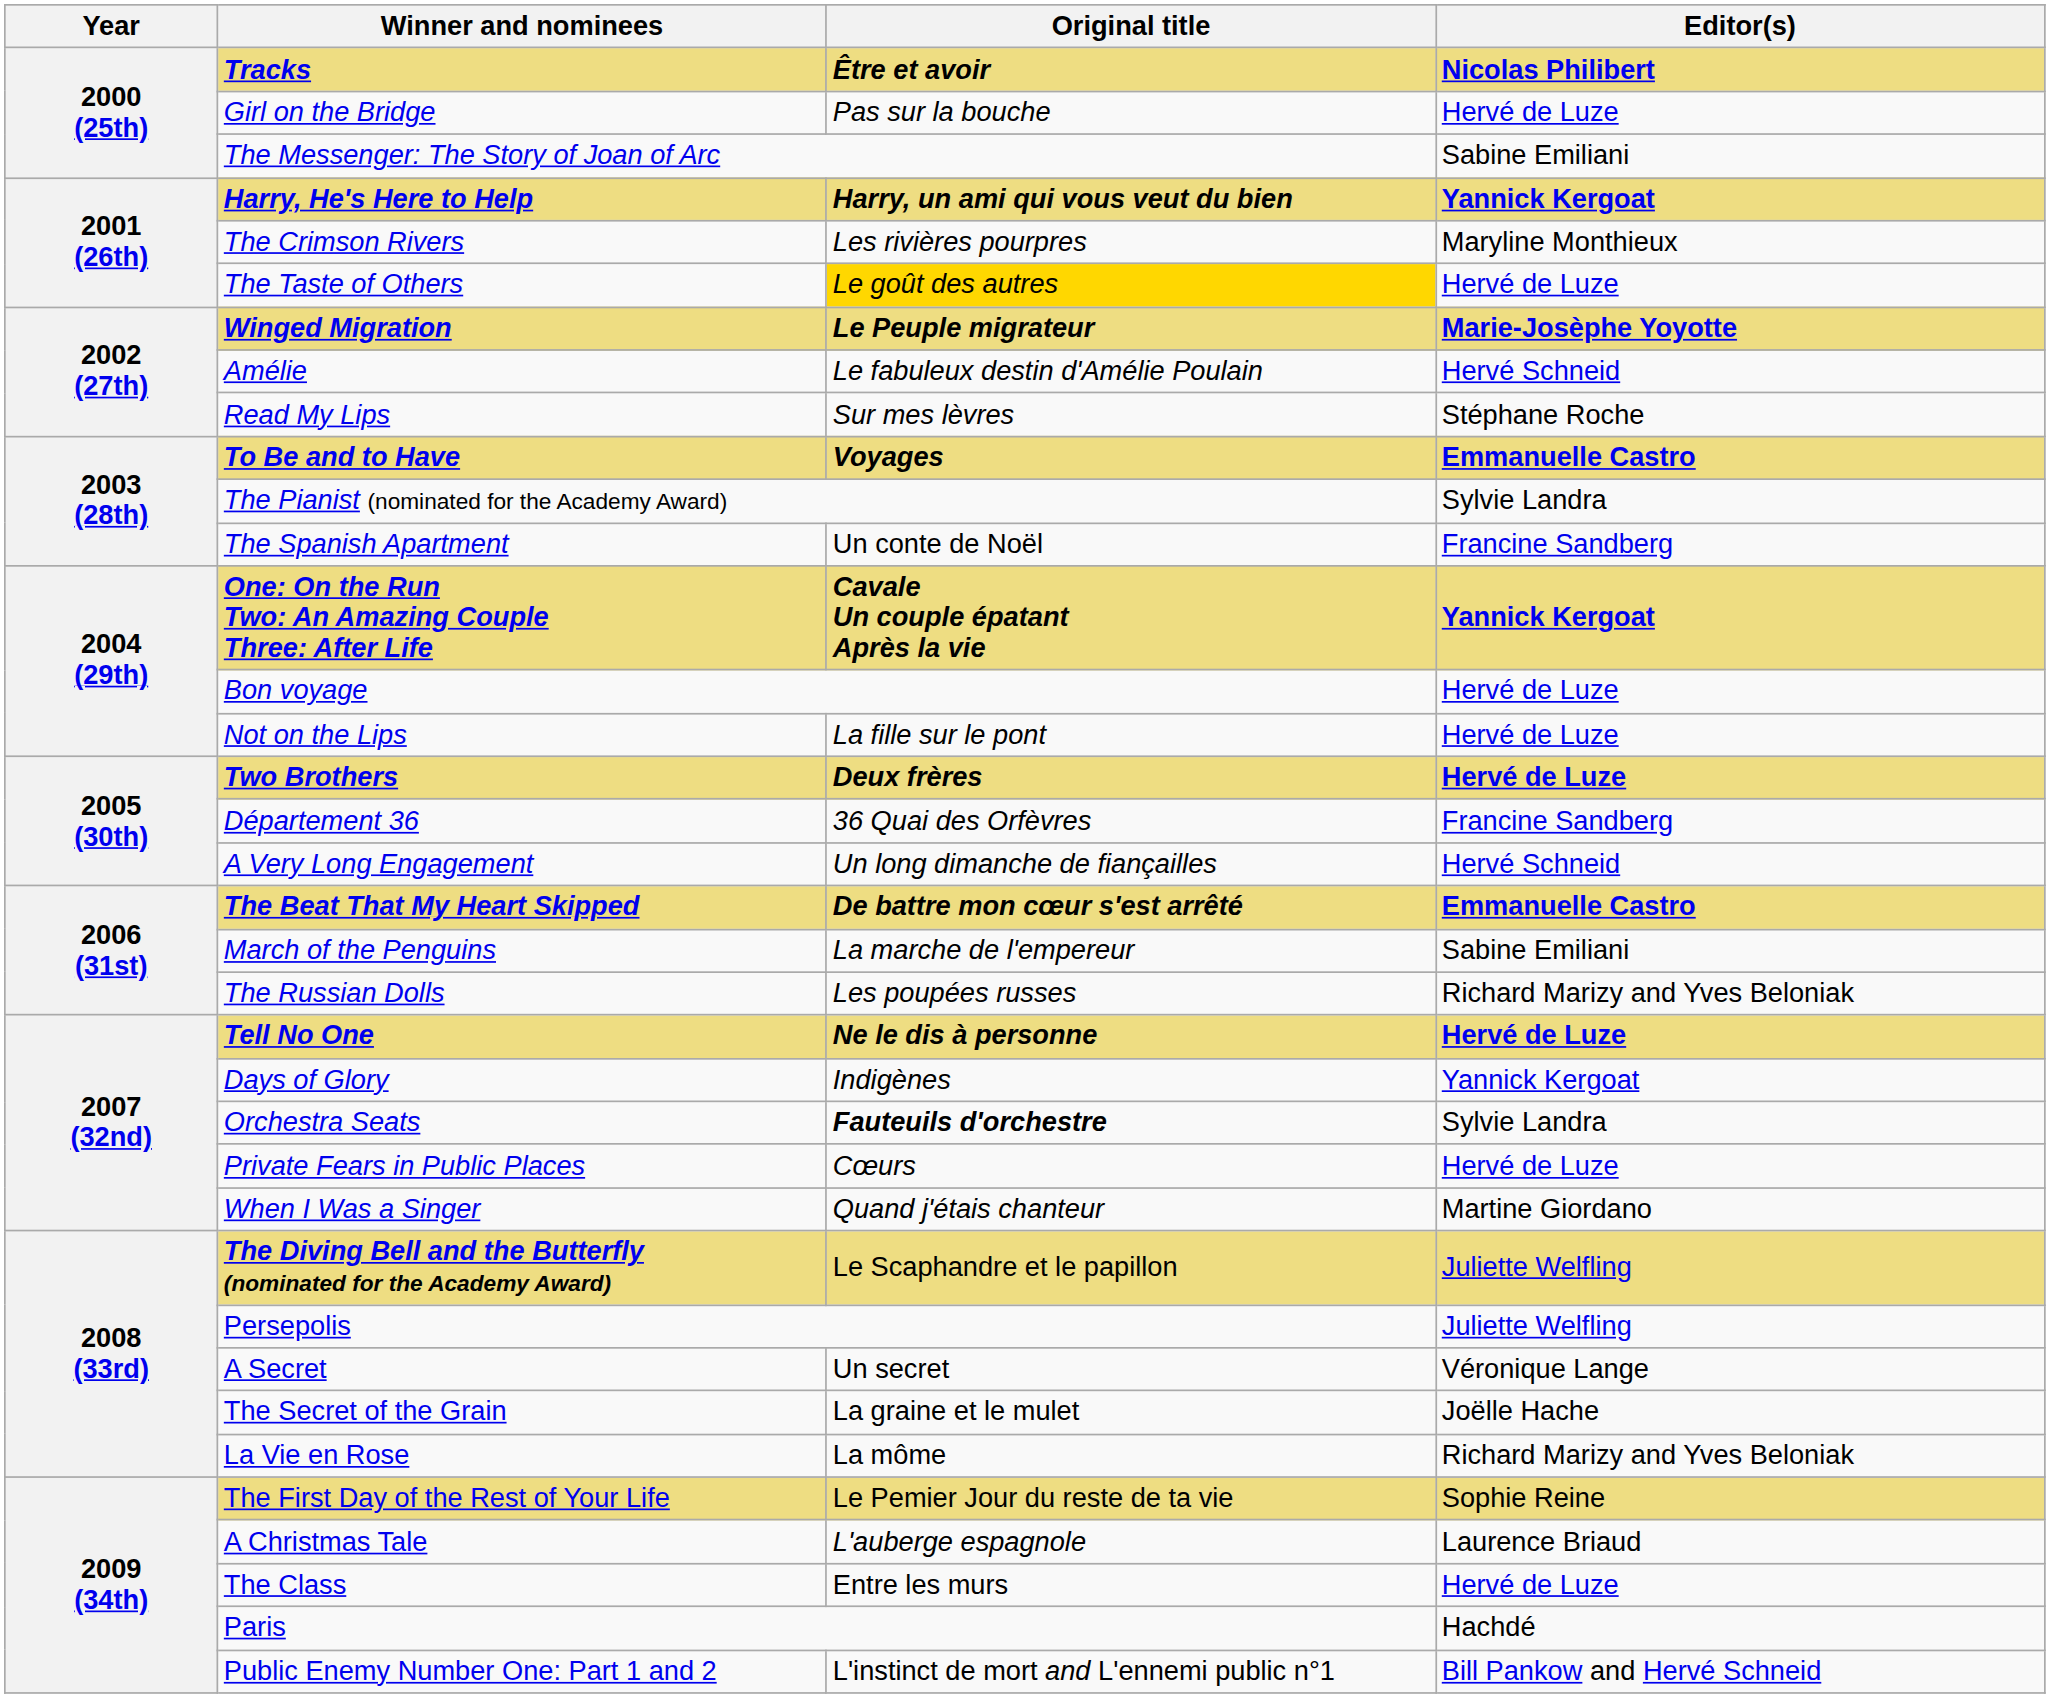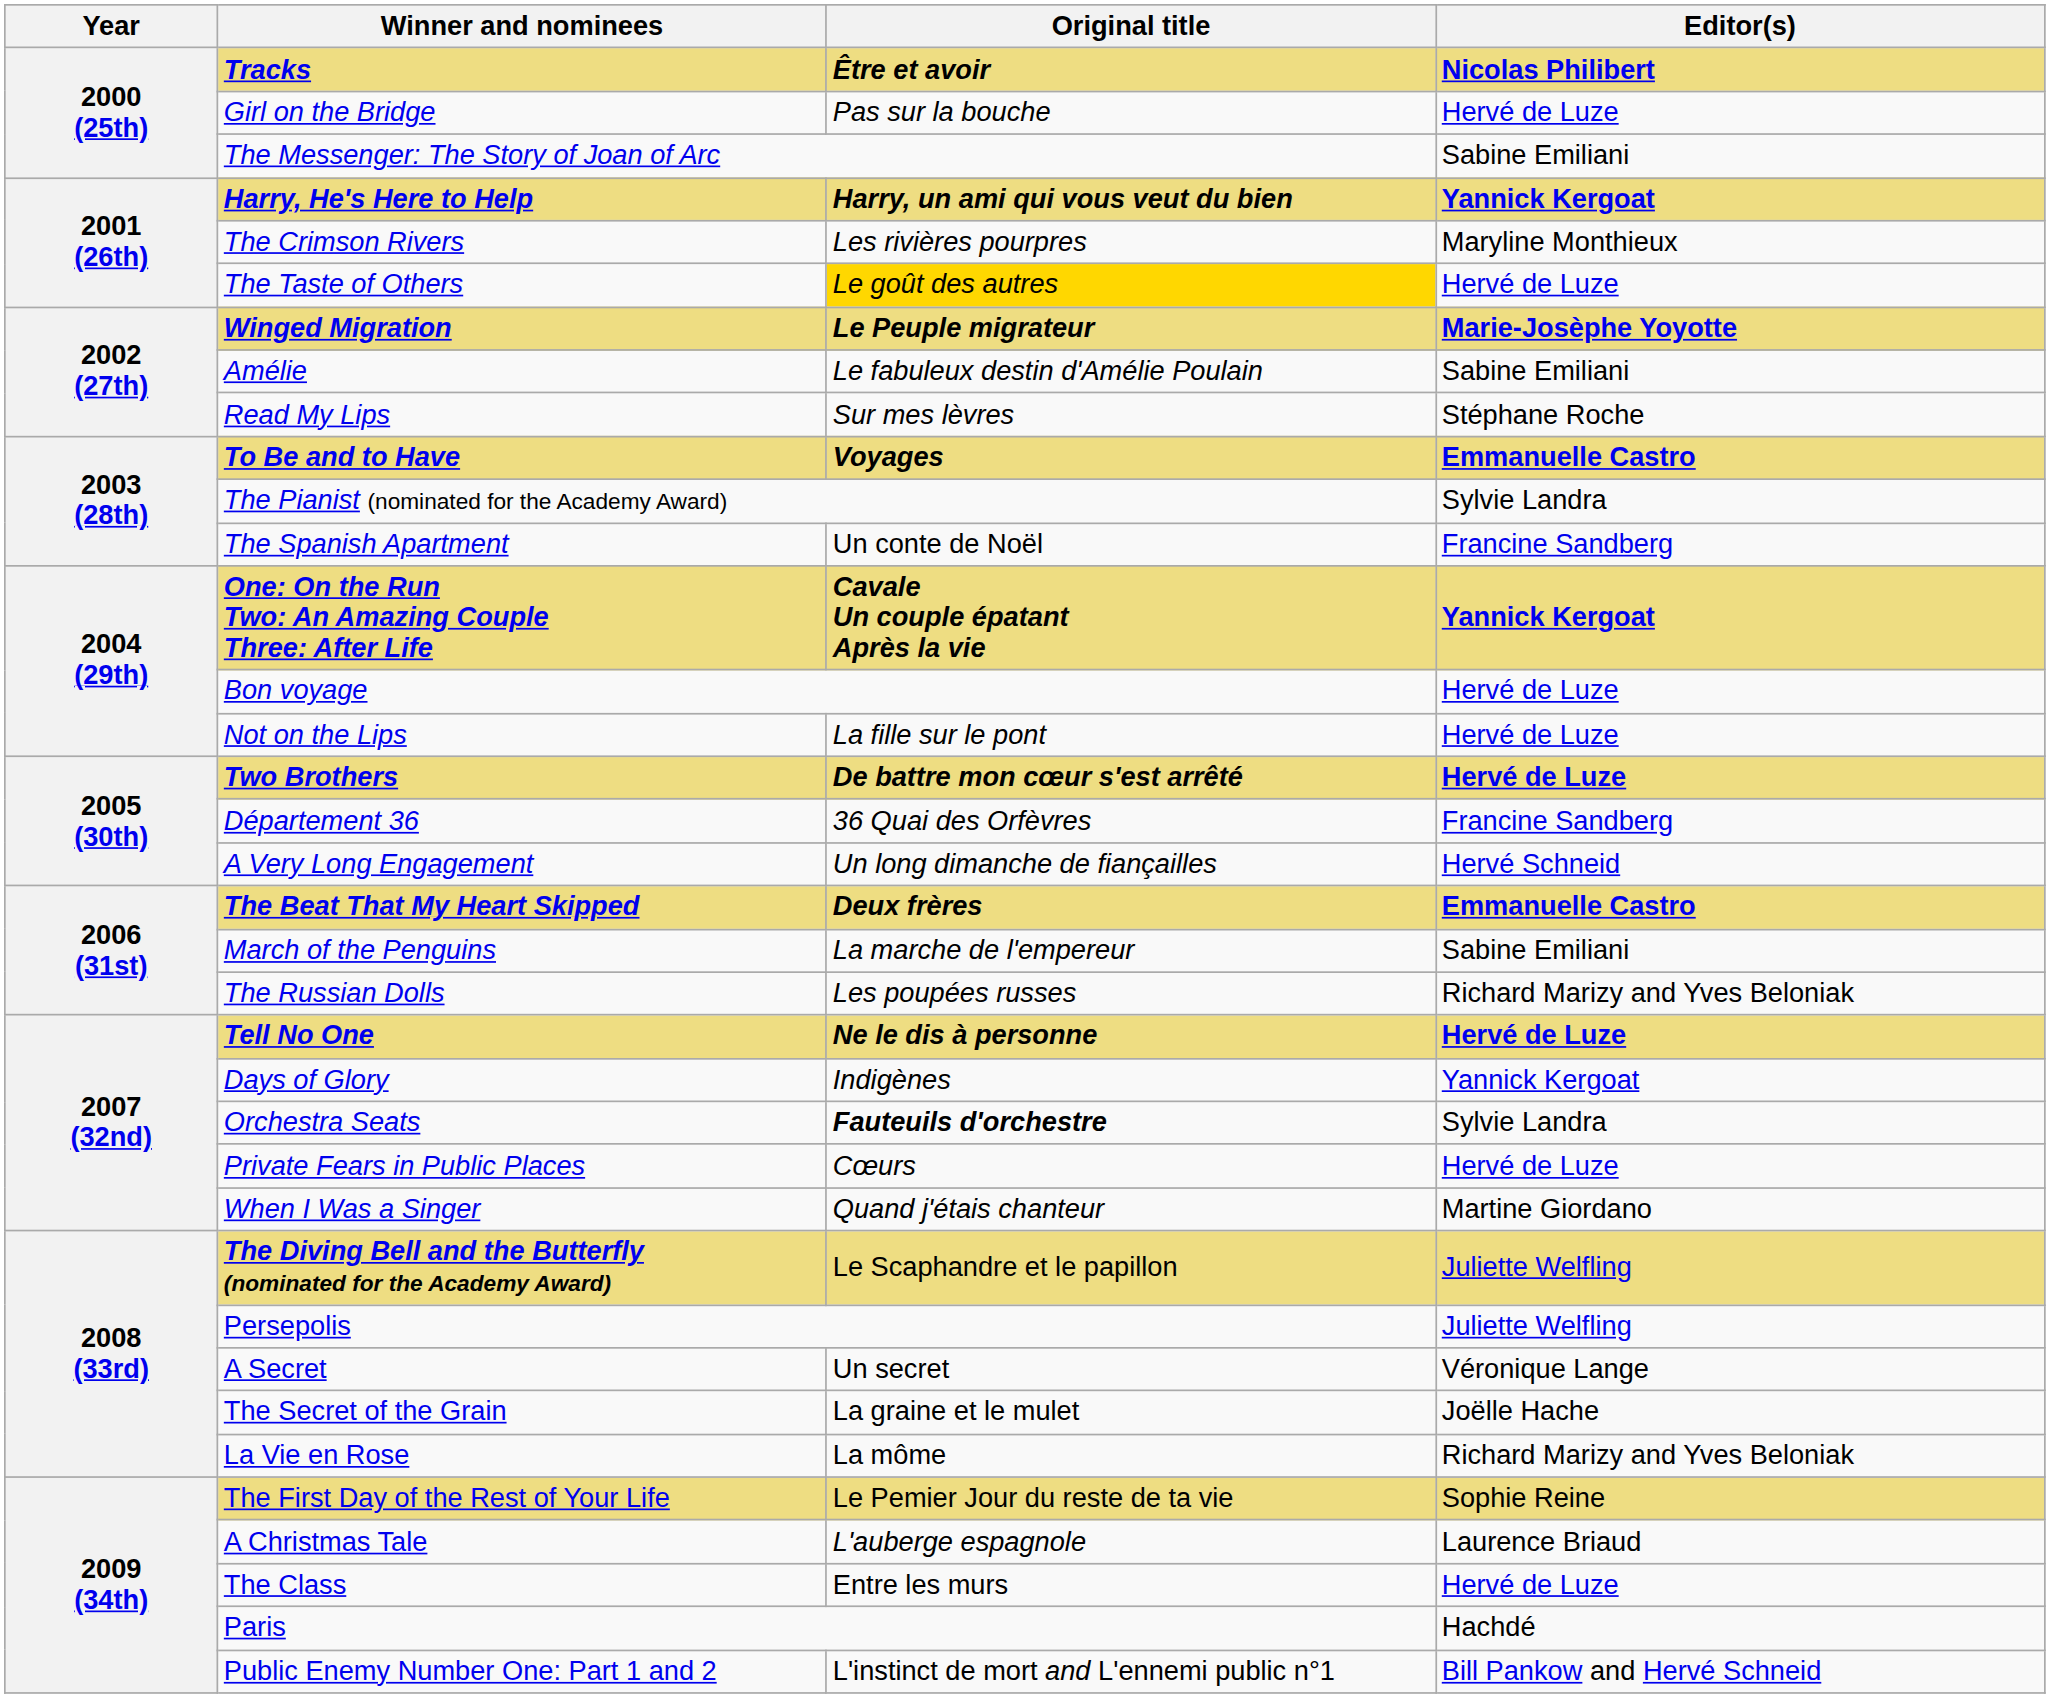Amélie | Editor(s): Hervé Schneid -> Sabine Emiliani
Two Brothers | Original title: Deux frères -> De battre mon cœur s'est arrêté
The Beat That My Heart Skipped | Original title: De battre mon cœur s'est arrêté -> Deux frères
